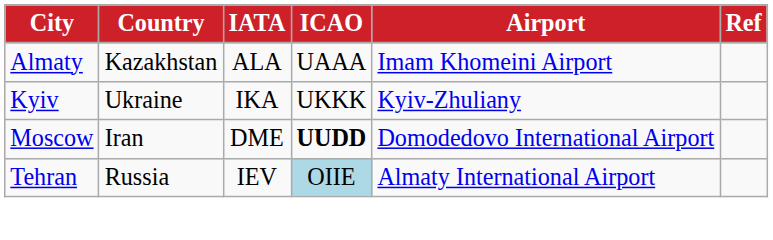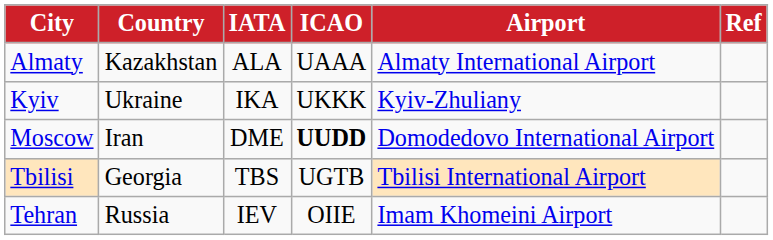Almaty | Airport: Imam Khomeini Airport -> Almaty International Airport
+ row: Tbilisi | Georgia | TBS | UGTB | Tbilisi International Airport
Tehran | ICAO: lightblue background -> no background
Tehran | Airport: Almaty International Airport -> Imam Khomeini Airport
